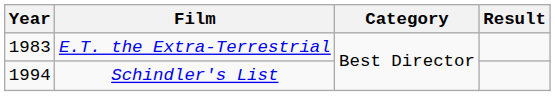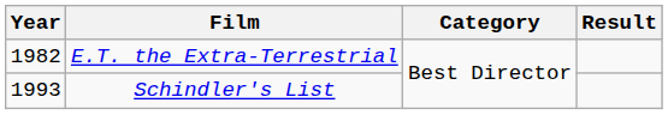E.T. the Extra-Terrestrial | Year: 1983 -> 1982
Schindler's List | Year: 1994 -> 1993
